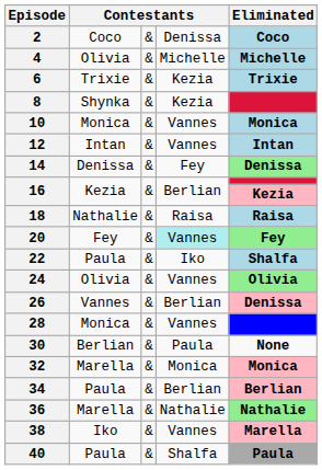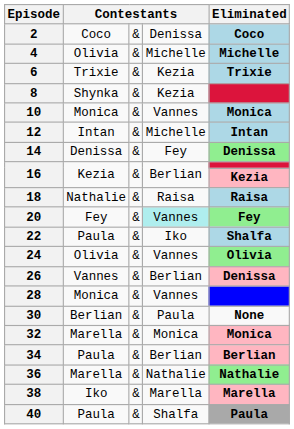12 | column 4: Vannes -> Michelle
38 | column 4: Vannes -> Marella
